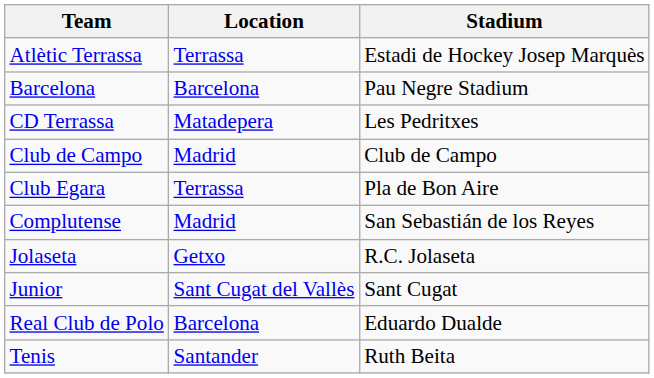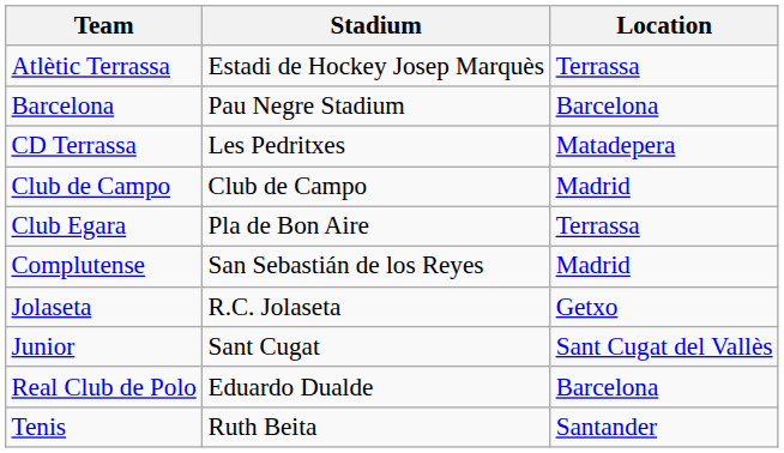columns swapped: Location <-> Stadium
